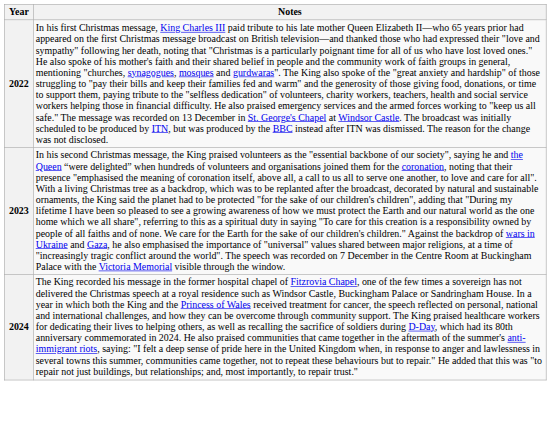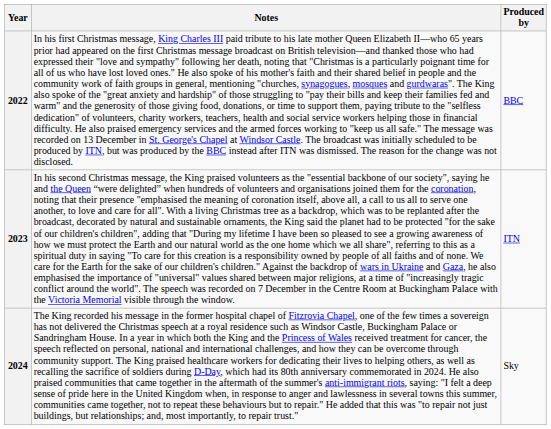+ column: Produced by | BBC | ITN | Sky
